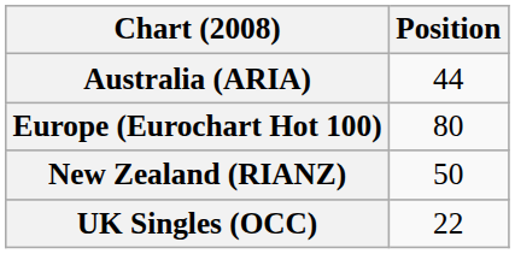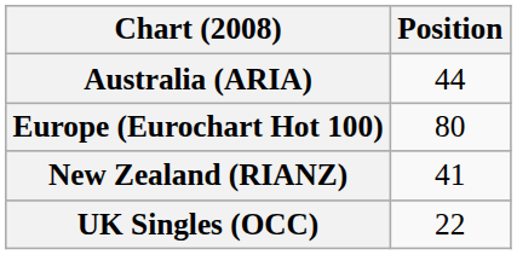New Zealand (RIANZ) | Position: 50 -> 41
